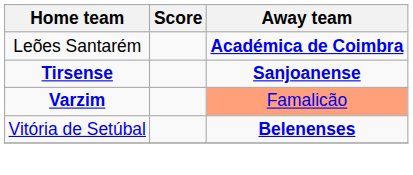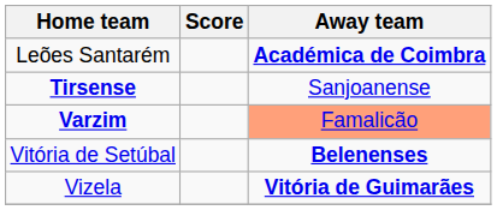Tirsense | Away team: bold -> normal
+ row: Vizela | Vitória de Guimarães
